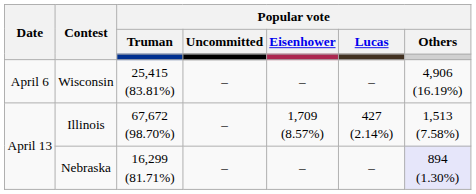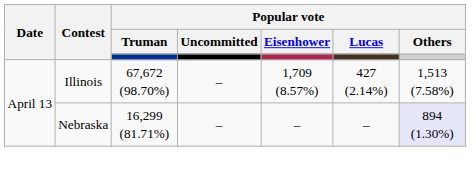- row: April 6 | Wisconsin | 25,415 (83.81%) | – | – | – | 4,906 (16.19%)
